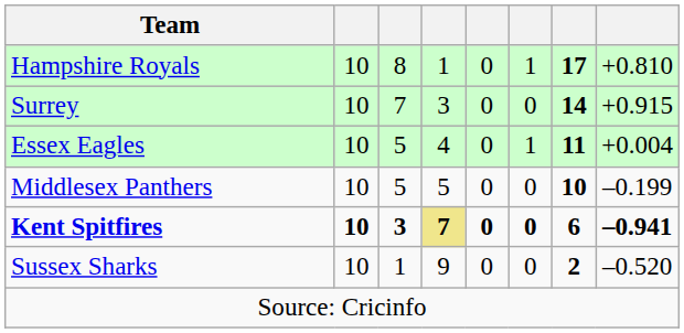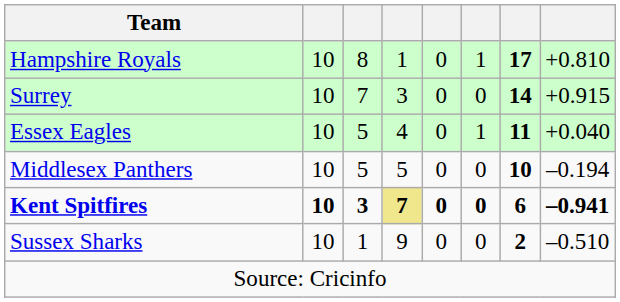Essex Eagles | column 8: +0.004 -> +0.040
Middlesex Panthers | column 8: –0.199 -> –0.194
Sussex Sharks | column 8: –0.520 -> –0.510
